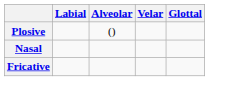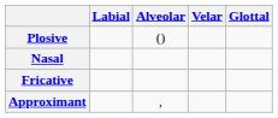+ row: Approximant | ,
